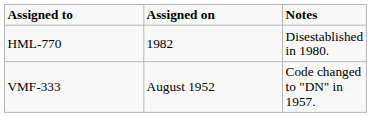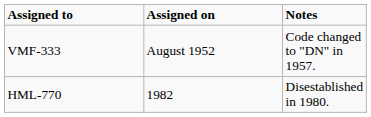rows swapped: VMF-333 <-> HML-770
